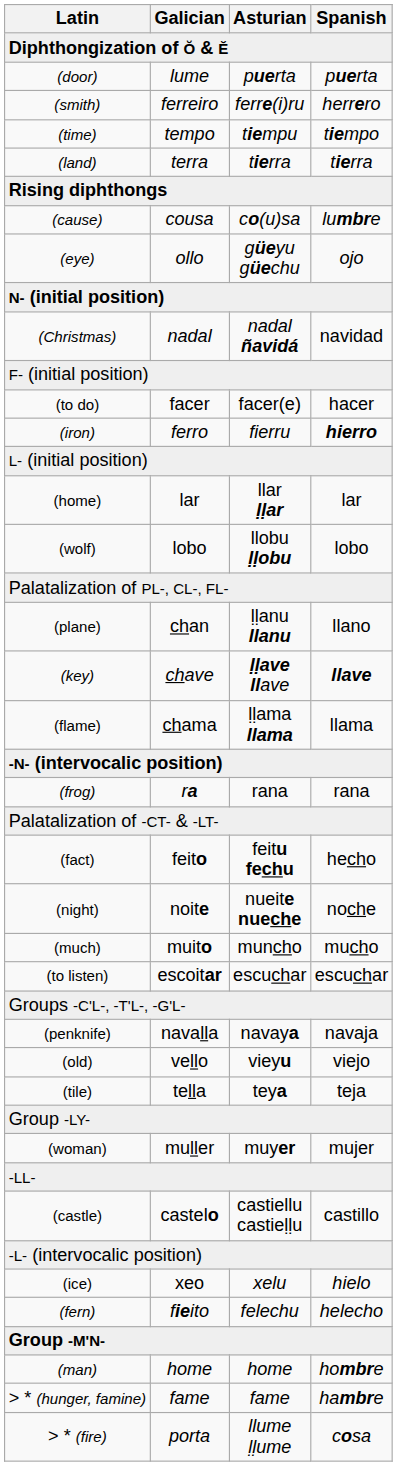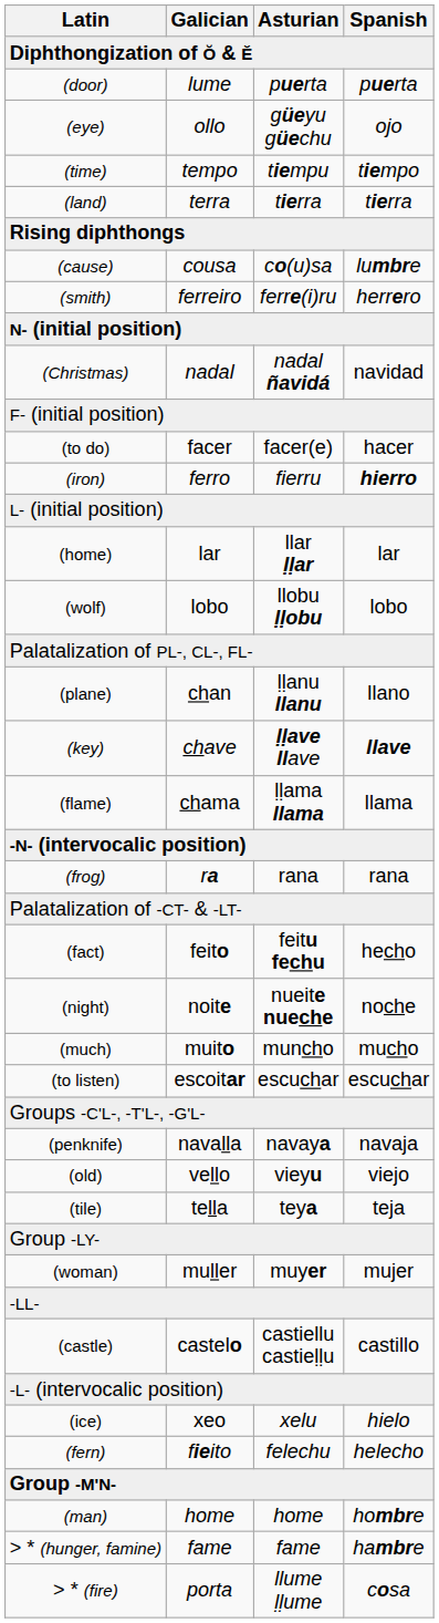rows swapped: (eye) <-> (smith)
